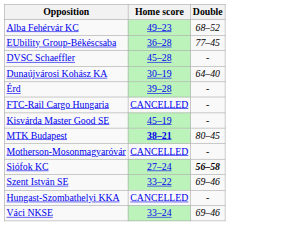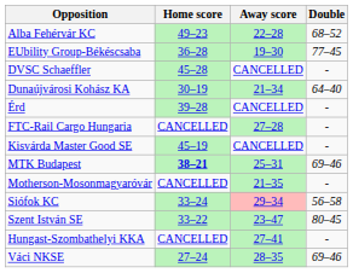+ column: Away score | 22–28 | 19–30 | CANCELLED | 21–34 | CANCELLED | 27–28 | CANCELLED | 25–31 | 21–35 | 29–34 | 23–47 | 27–41 | 28–35
MTK Budapest | Double: 80–45 -> 69–46
Siófok KC | Home score: 27–24 -> 33–24
Siófok KC | Double: bold -> normal
Szent István SE | Double: 69–46 -> 80–45
Váci NKSE | Home score: 33–24 -> 27–24
